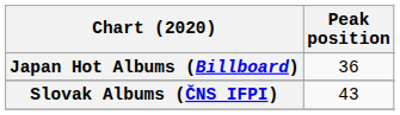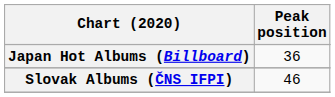Slovak Albums (ČNS IFPI) | Peak position: 43 -> 46
